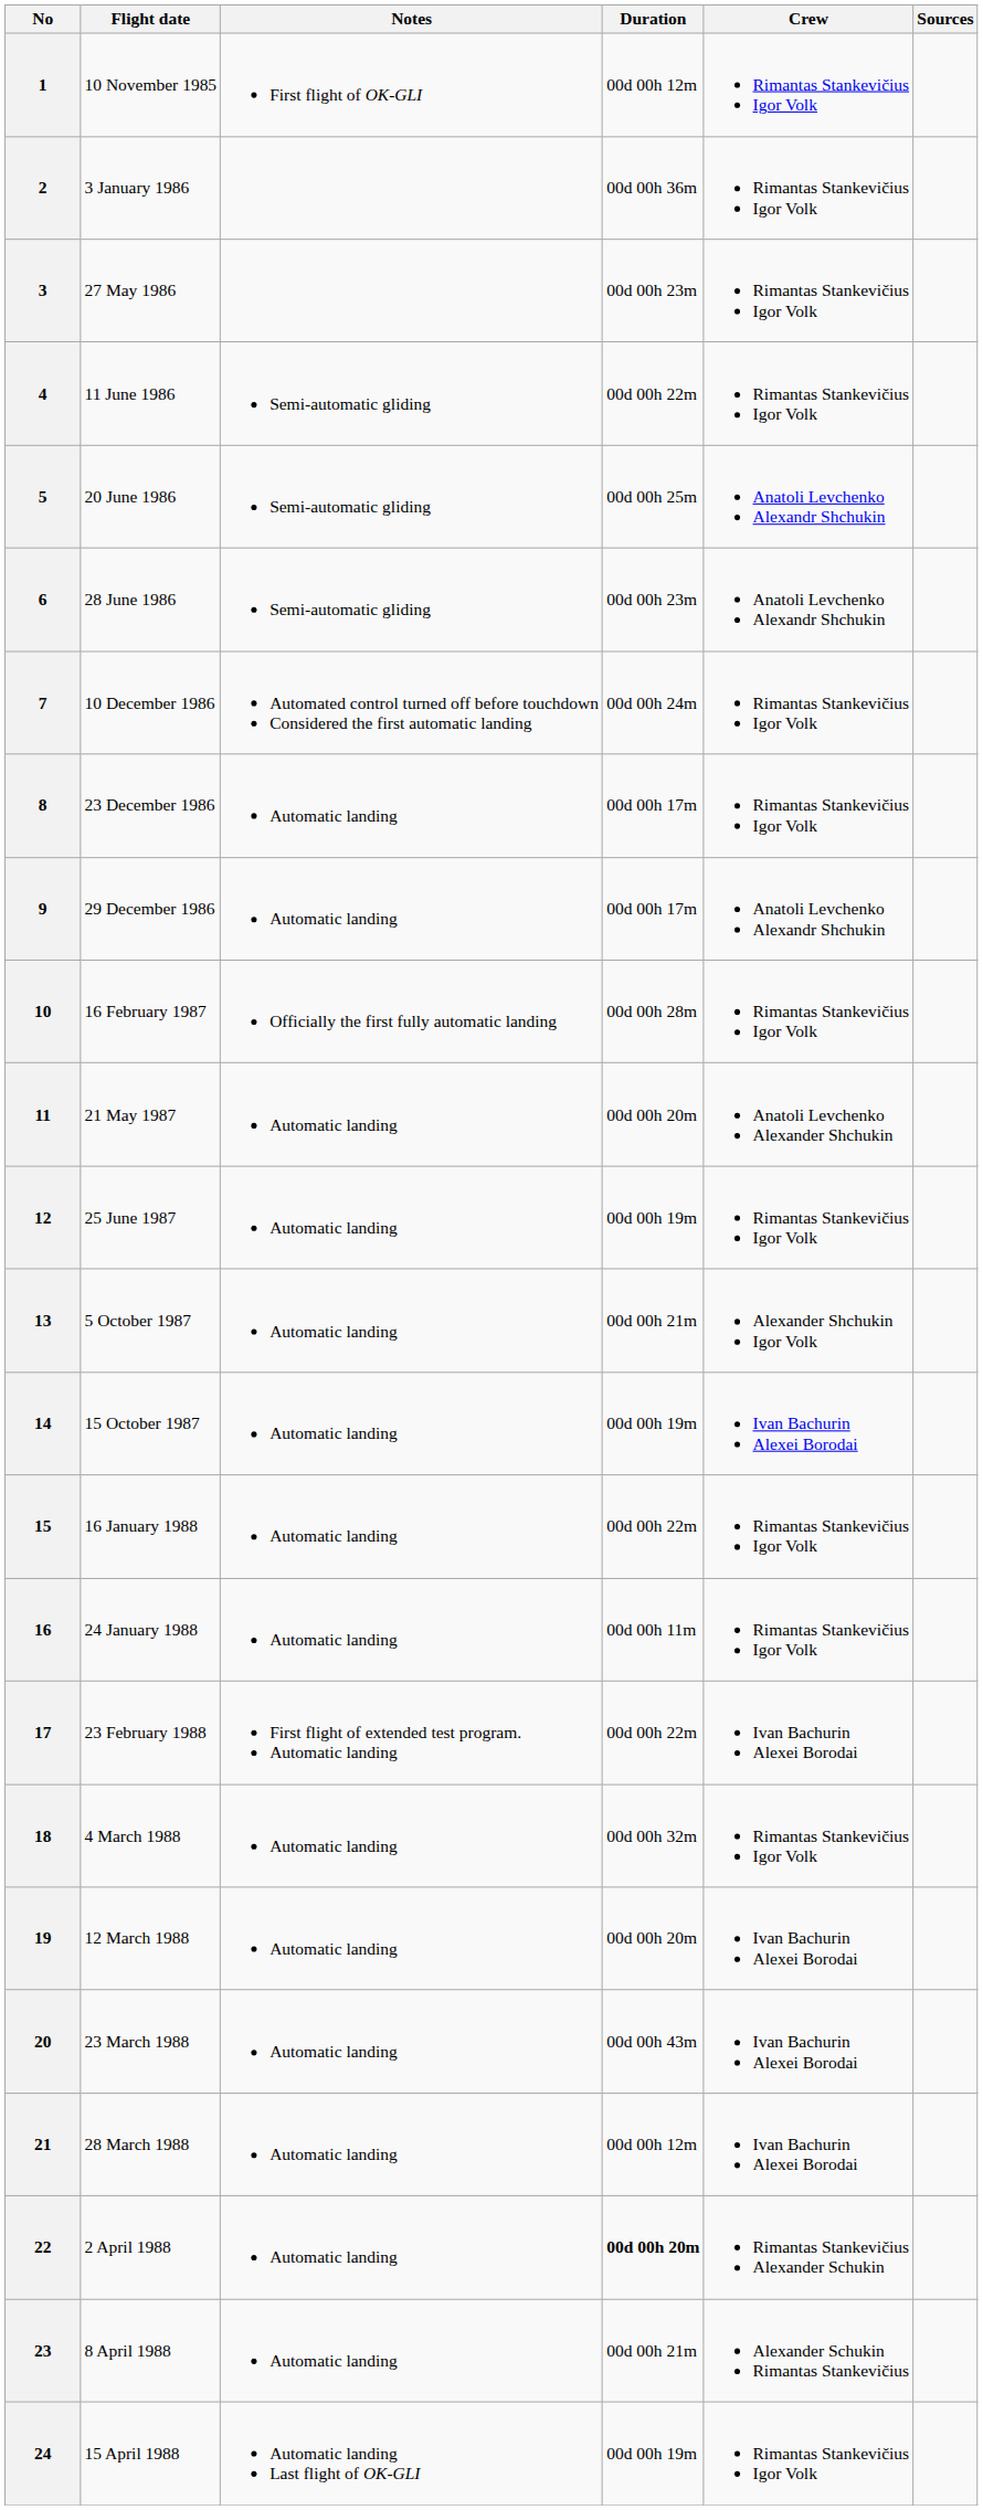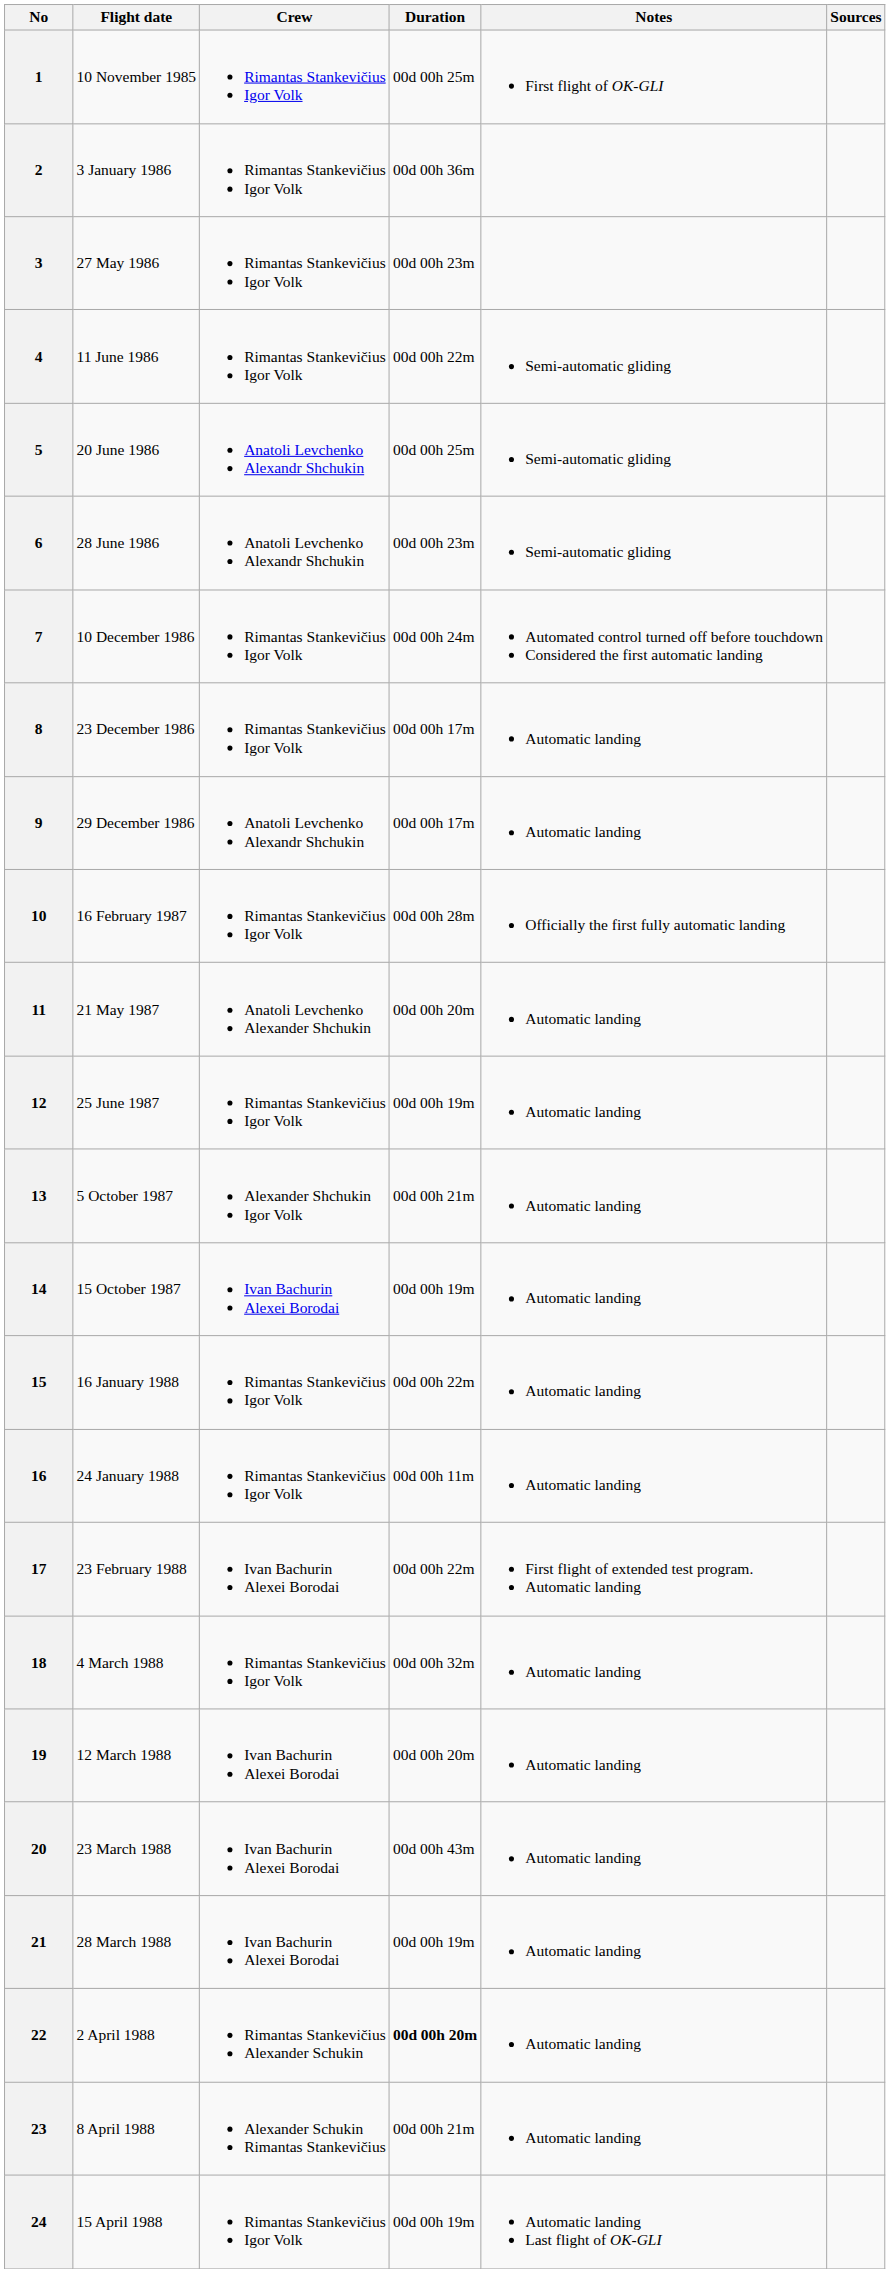columns swapped: Crew <-> Notes
1 | Duration: 00d 00h 12m -> 00d 00h 25m
21 | Duration: 00d 00h 12m -> 00d 00h 19m
